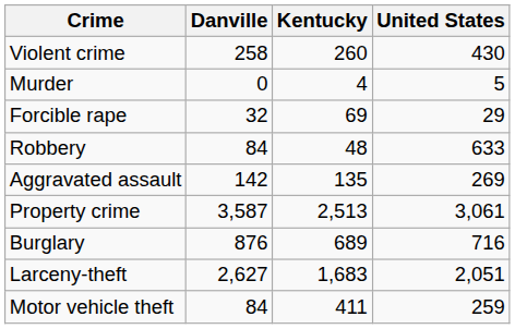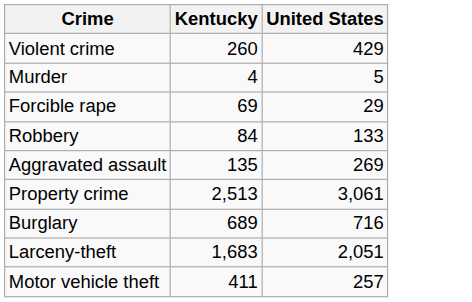- column: Danville | 258 | 0 | 32 | 84 | 142 | 3,587 | 876 | 2,627 | 84
Violent crime | United States: 430 -> 429
Robbery | Kentucky: 48 -> 84
Robbery | United States: 633 -> 133
Motor vehicle theft | United States: 259 -> 257
